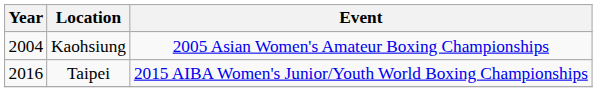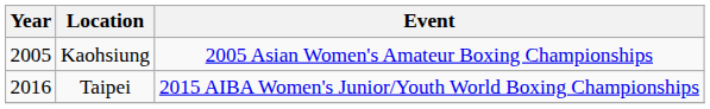Kaohsiung | Year: 2004 -> 2005
